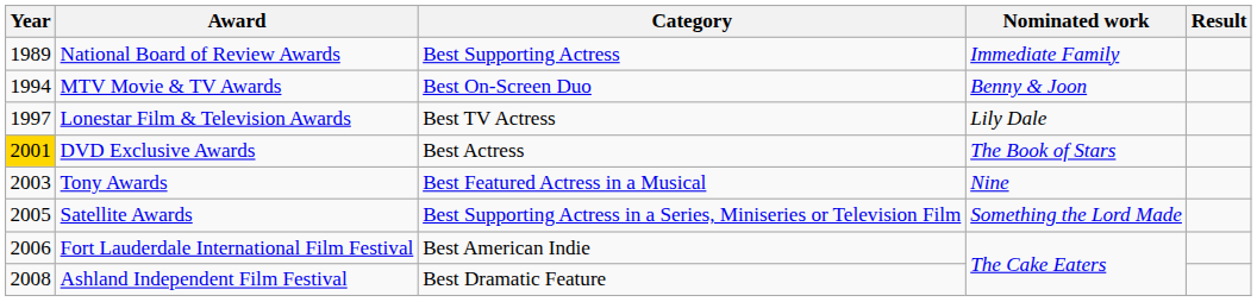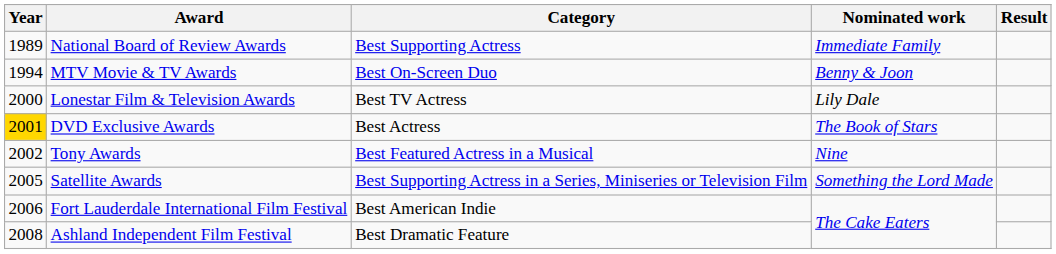Lonestar Film & Television Awards | Year: 1997 -> 2000
Tony Awards | Year: 2003 -> 2002
